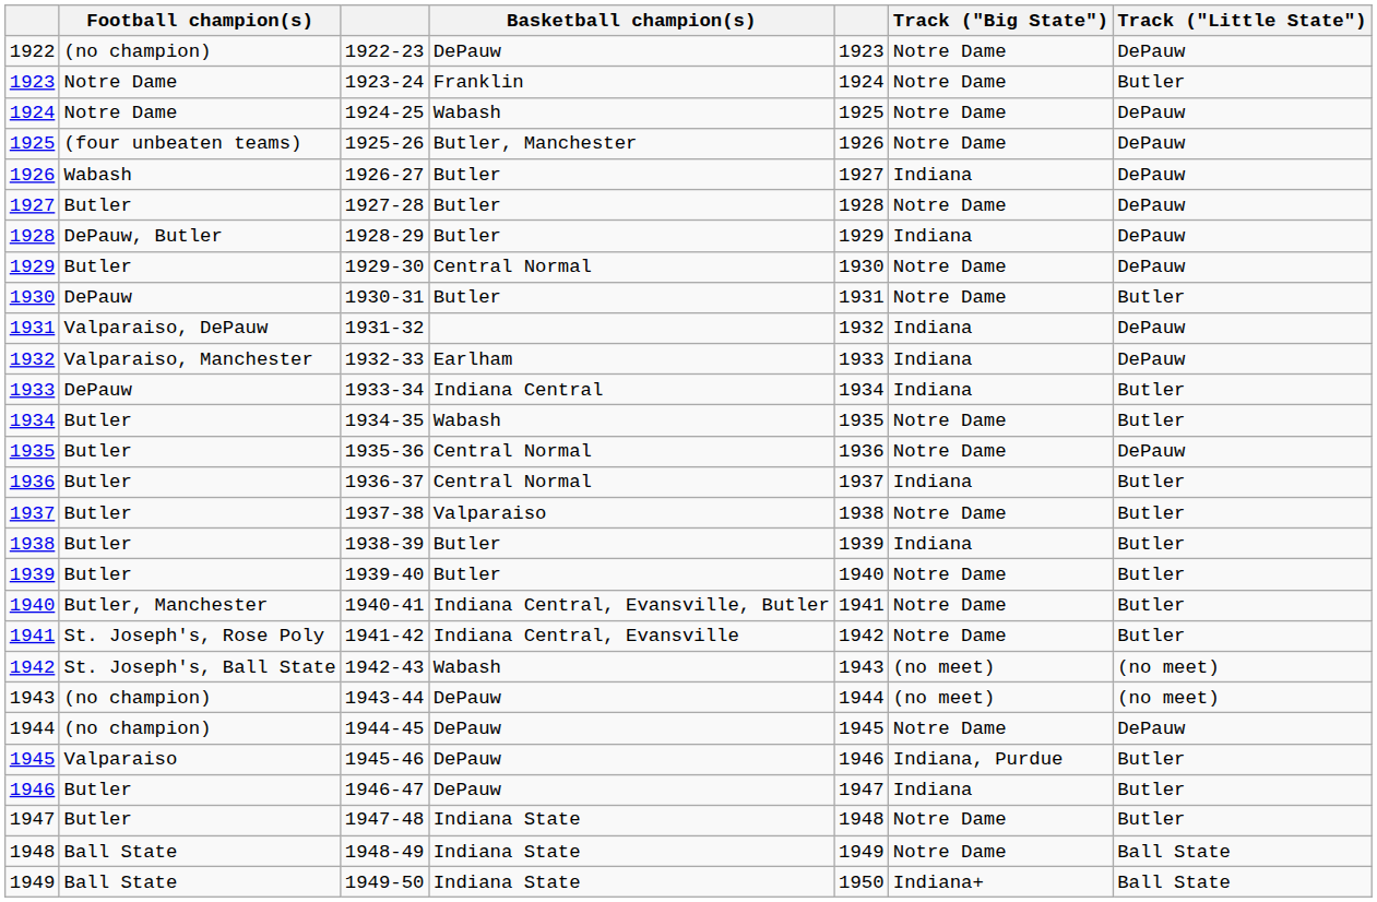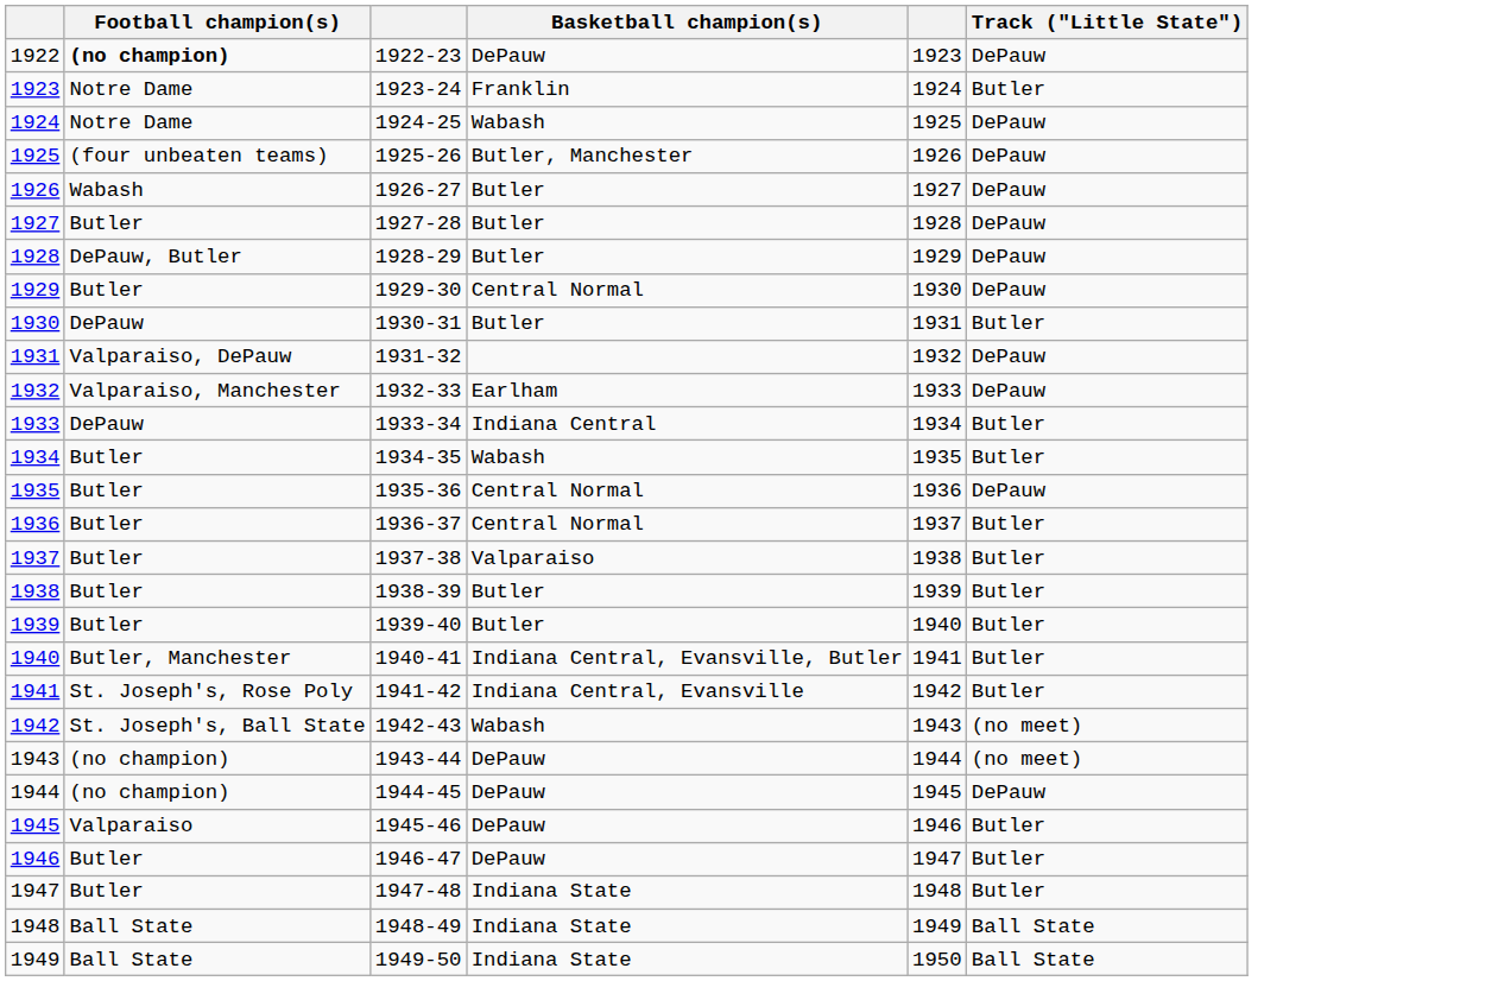- column: Track ("Big State") | Notre Dame | Notre Dame | Notre Dame | Notre Dame | Indiana | Notre Dame | Indiana | Notre Dame | Notre Dame | Indiana | Indiana | Indiana | Notre Dame | Notre Dame | Indiana | Notre Dame | Indiana | Notre Dame | Notre Dame | Notre Dame | (no meet) | (no meet) | Notre Dame | Indiana, Purdue | Indiana | Notre Dame | Notre Dame | Indiana+
1922 | Football champion(s): normal -> bold
